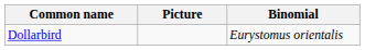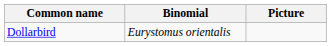columns swapped: Binomial <-> Picture
